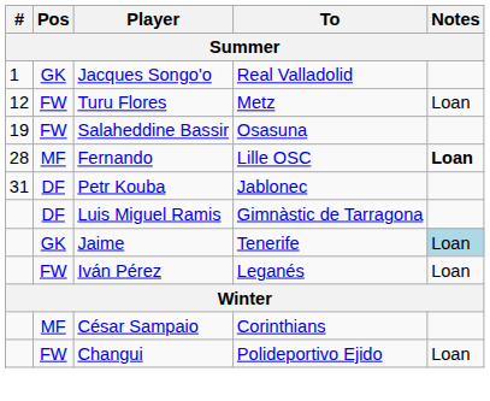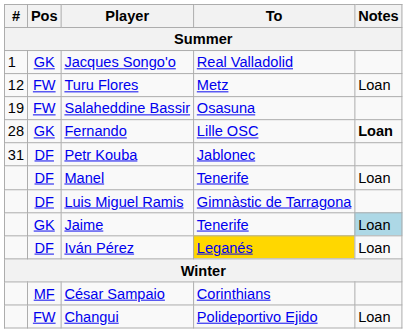Fernando | Pos: MF -> GK
+ row: DF | Manel | Tenerife | Loan
Iván Pérez | Pos: FW -> DF
Iván Pérez | To: no background -> gold background
